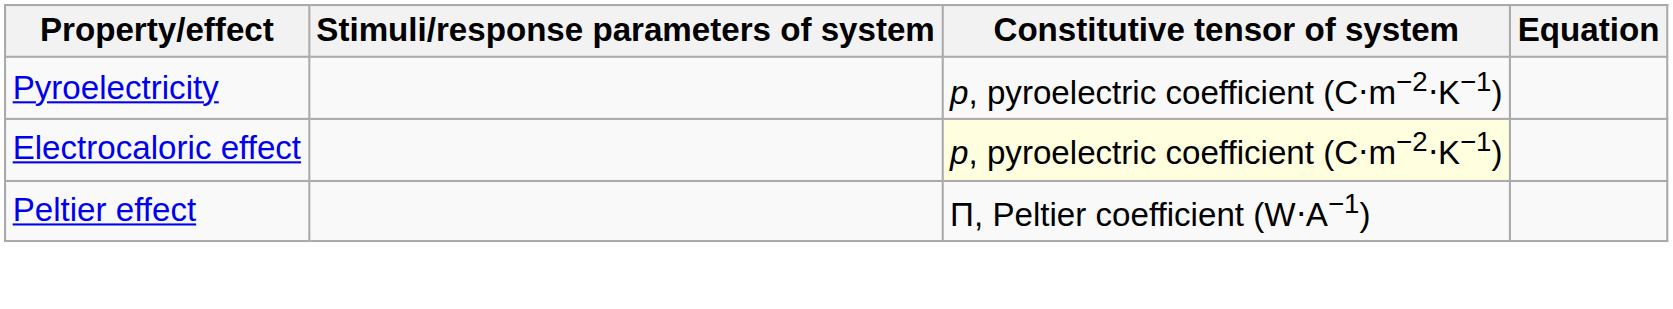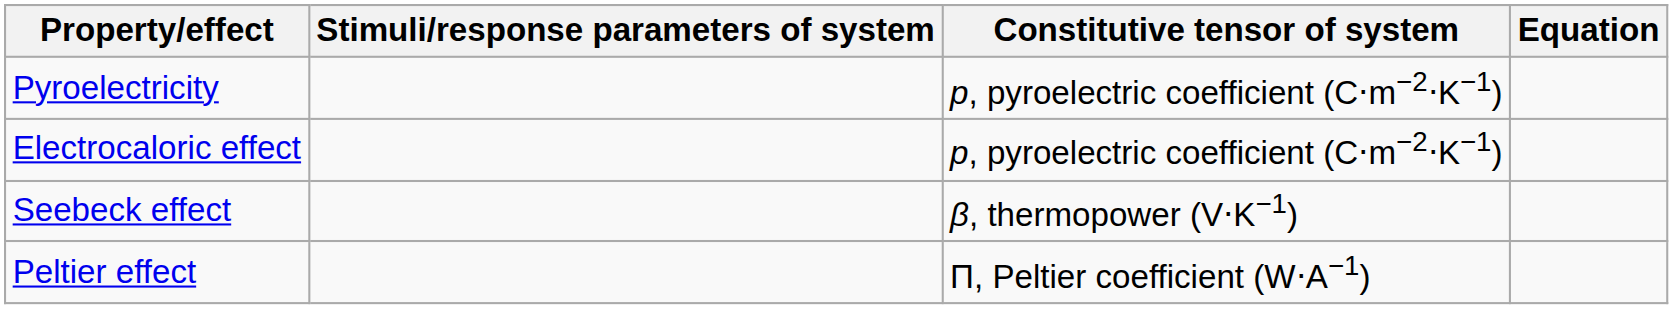Electrocaloric effect | Constitutive tensor of system: lightyellow background -> no background
+ row: Seebeck effect | β, thermopower (V⋅K−1)
